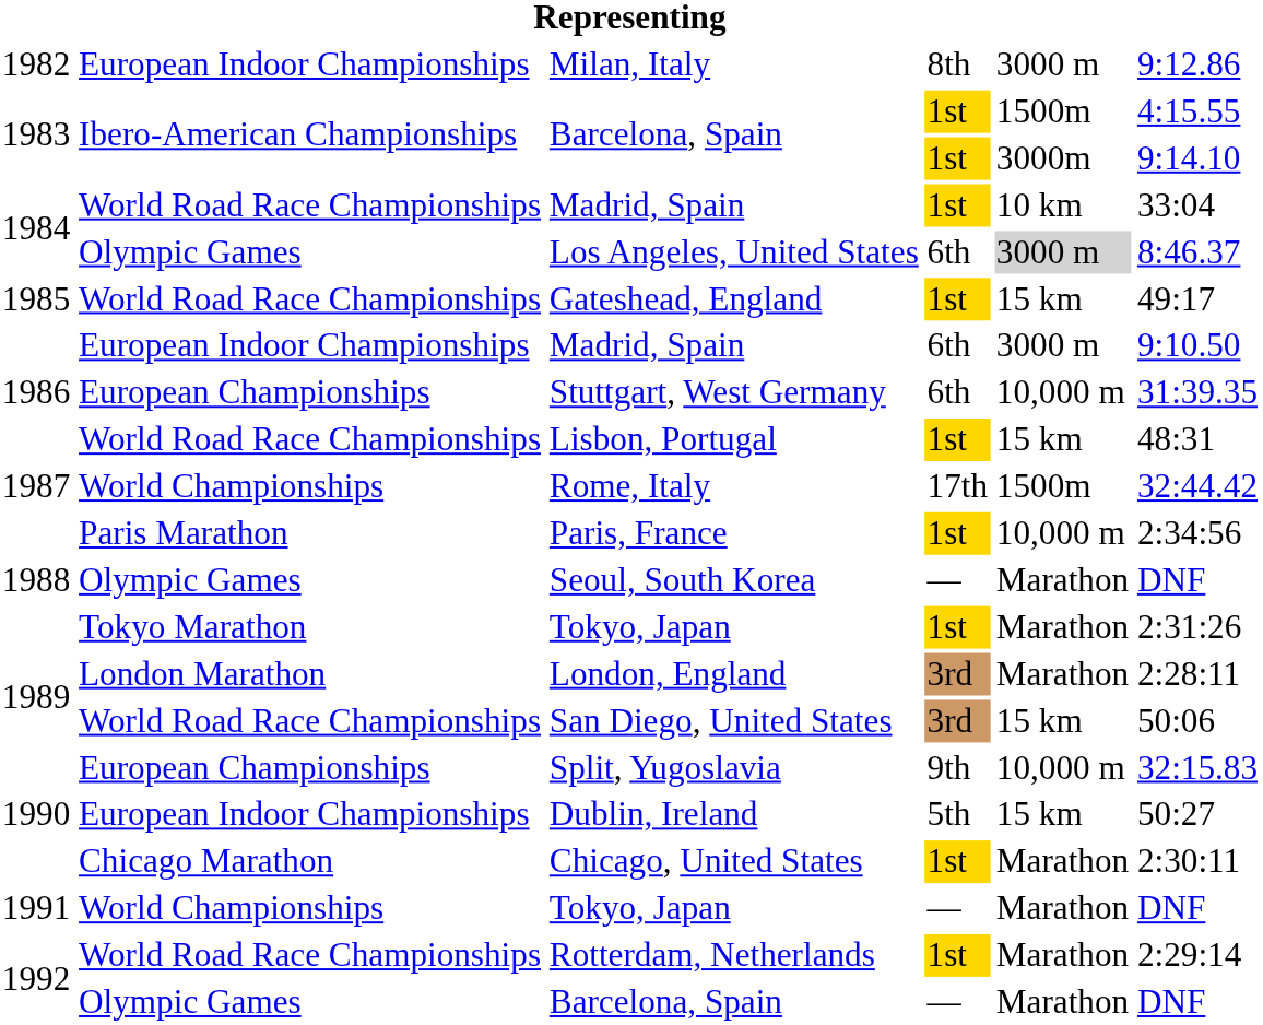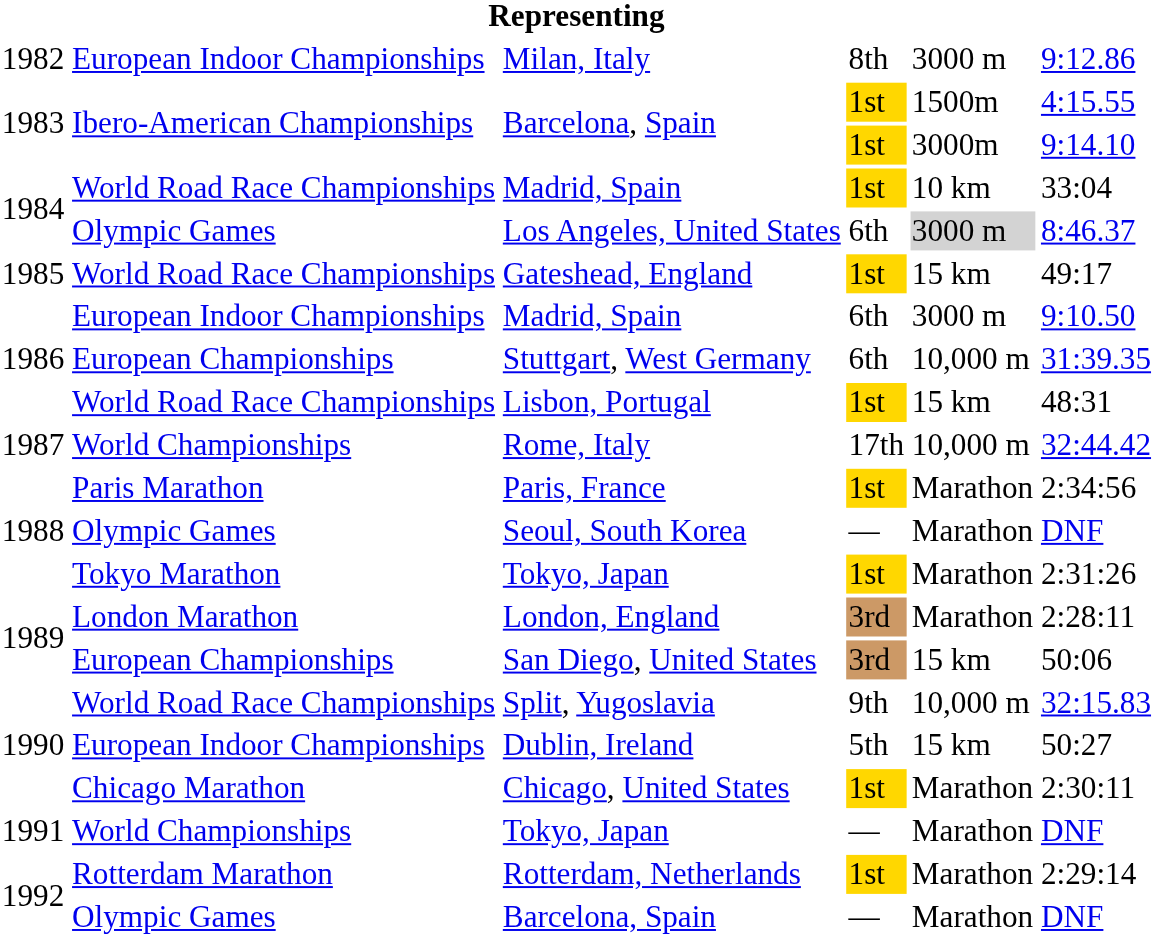Rome, Italy | column 5: 1500m -> 10,000 m
Paris, France | column 5: 10,000 m -> Marathon
San Diego, United States | column 2: World Road Race Championships -> European Championships
Split, Yugoslavia | column 2: European Championships -> World Road Race Championships
Rotterdam, Netherlands | column 2: World Road Race Championships -> Rotterdam Marathon
